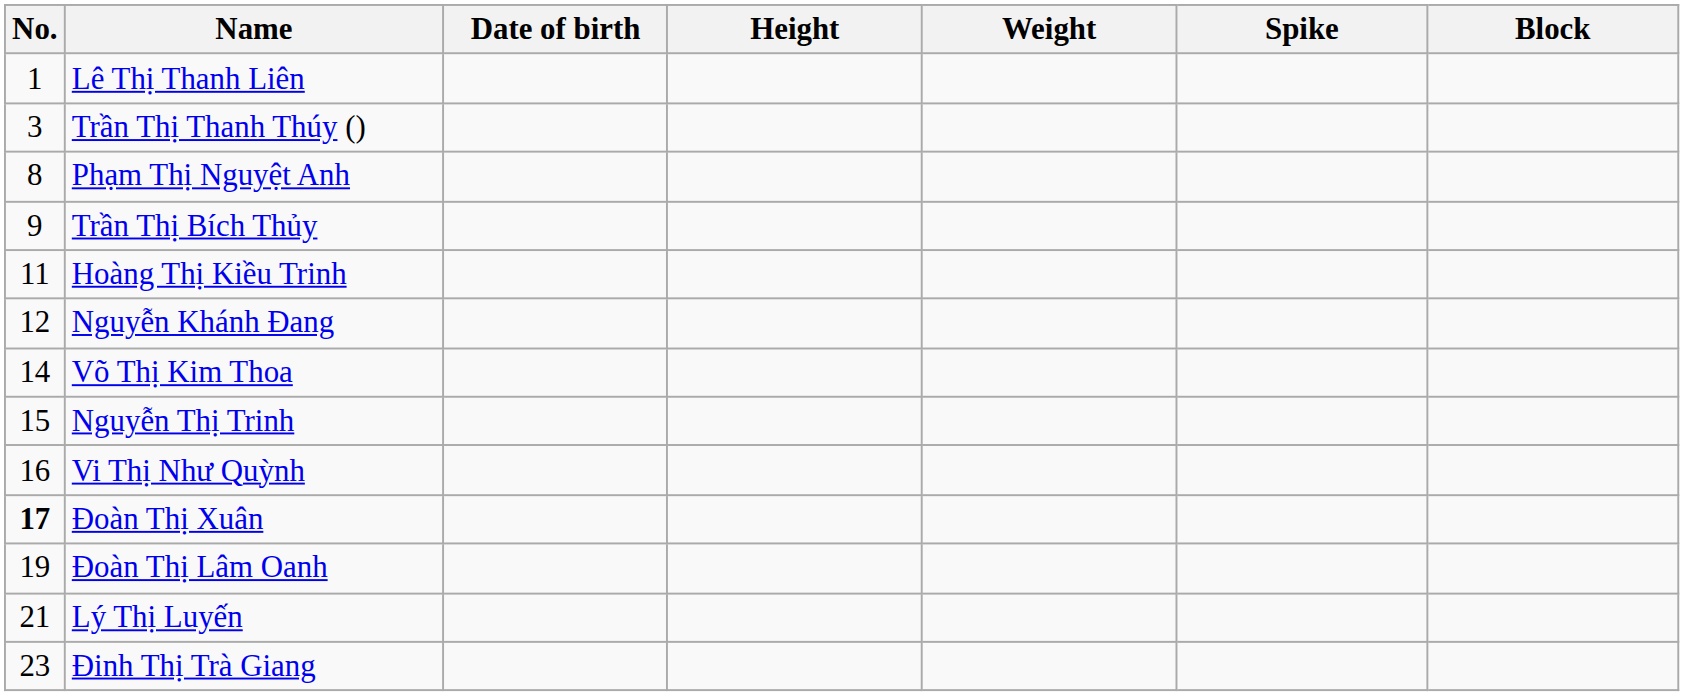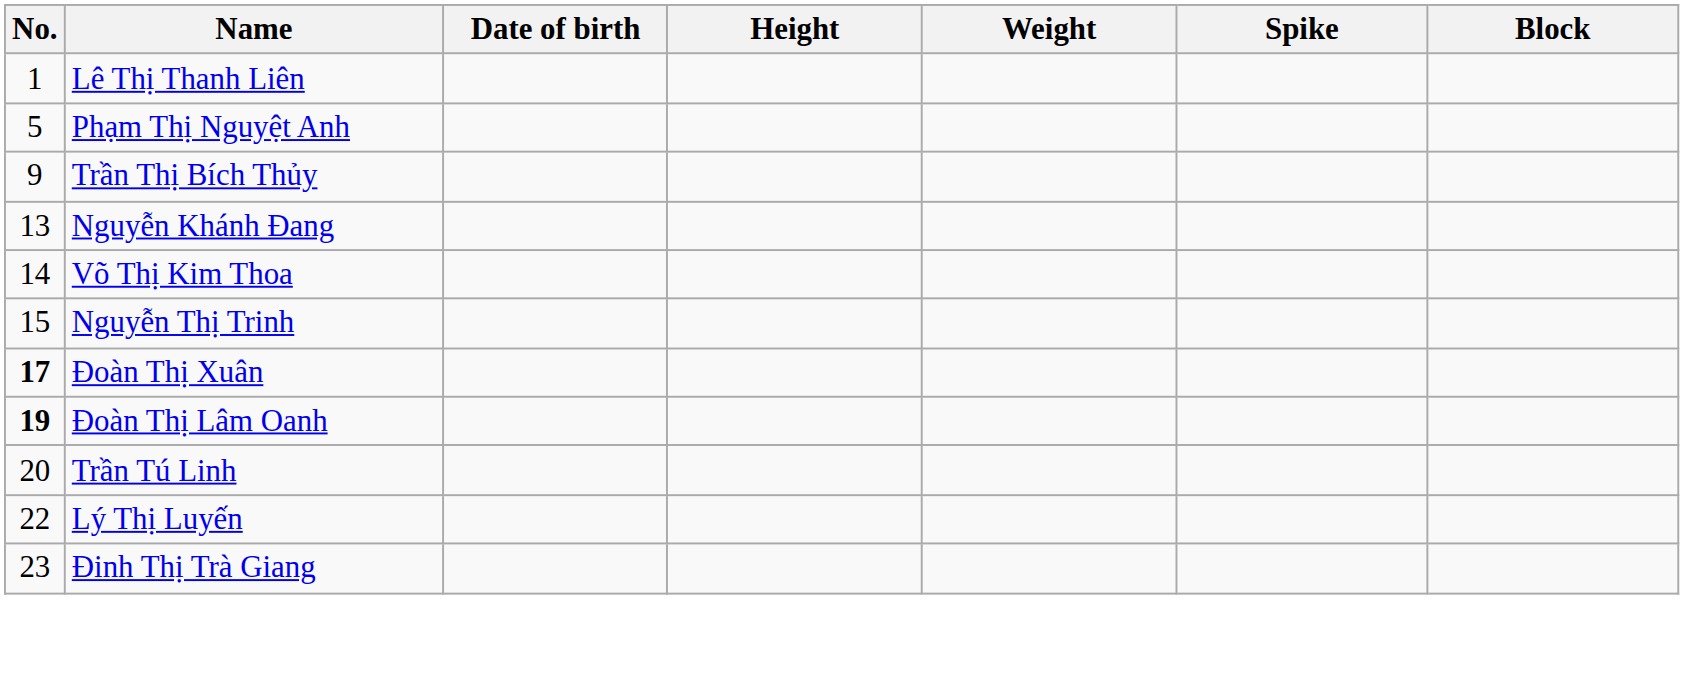- row: 3 | Trần Thị Thanh Thúy ()
Phạm Thị Nguyệt Anh | No.: 8 -> 5
- row: 11 | Hoàng Thị Kiều Trinh
Nguyễn Khánh Đang | No.: 12 -> 13
- row: 16 | Vi Thị Như Quỳnh
Đoàn Thị Lâm Oanh | No.: normal -> bold
+ row: 20 | Trần Tú Linh
Lý Thị Luyến | No.: 21 -> 22
